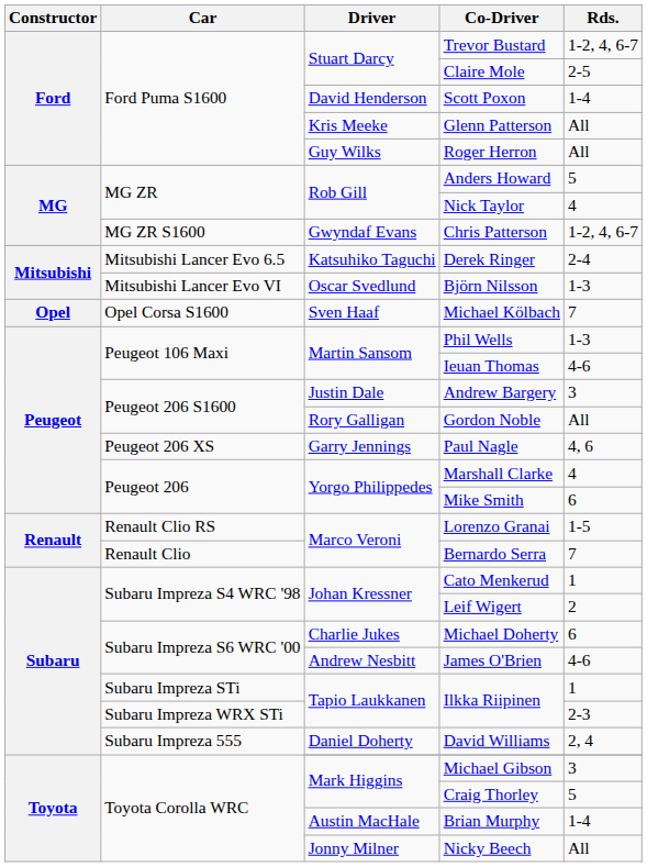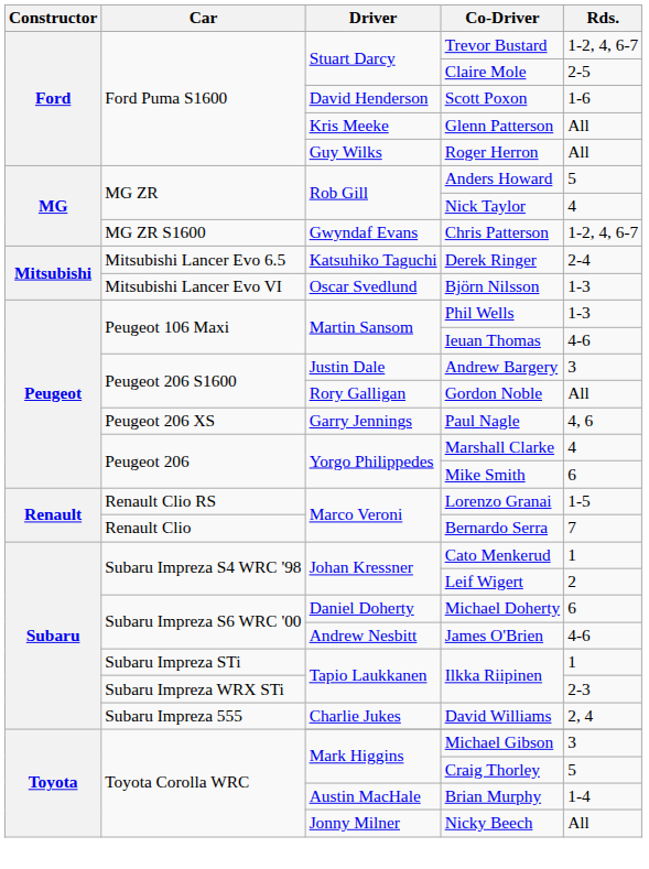Scott Poxon | Rds.: 1-4 -> 1-6
- row: Opel | Opel Corsa S1600 | Sven Haaf | Michael Kölbach | 7
Michael Doherty | Driver: Charlie Jukes -> Daniel Doherty
David Williams | Driver: Daniel Doherty -> Charlie Jukes
